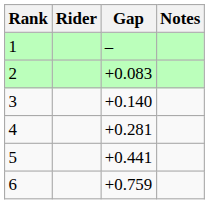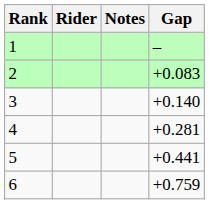columns swapped: Gap <-> Notes
